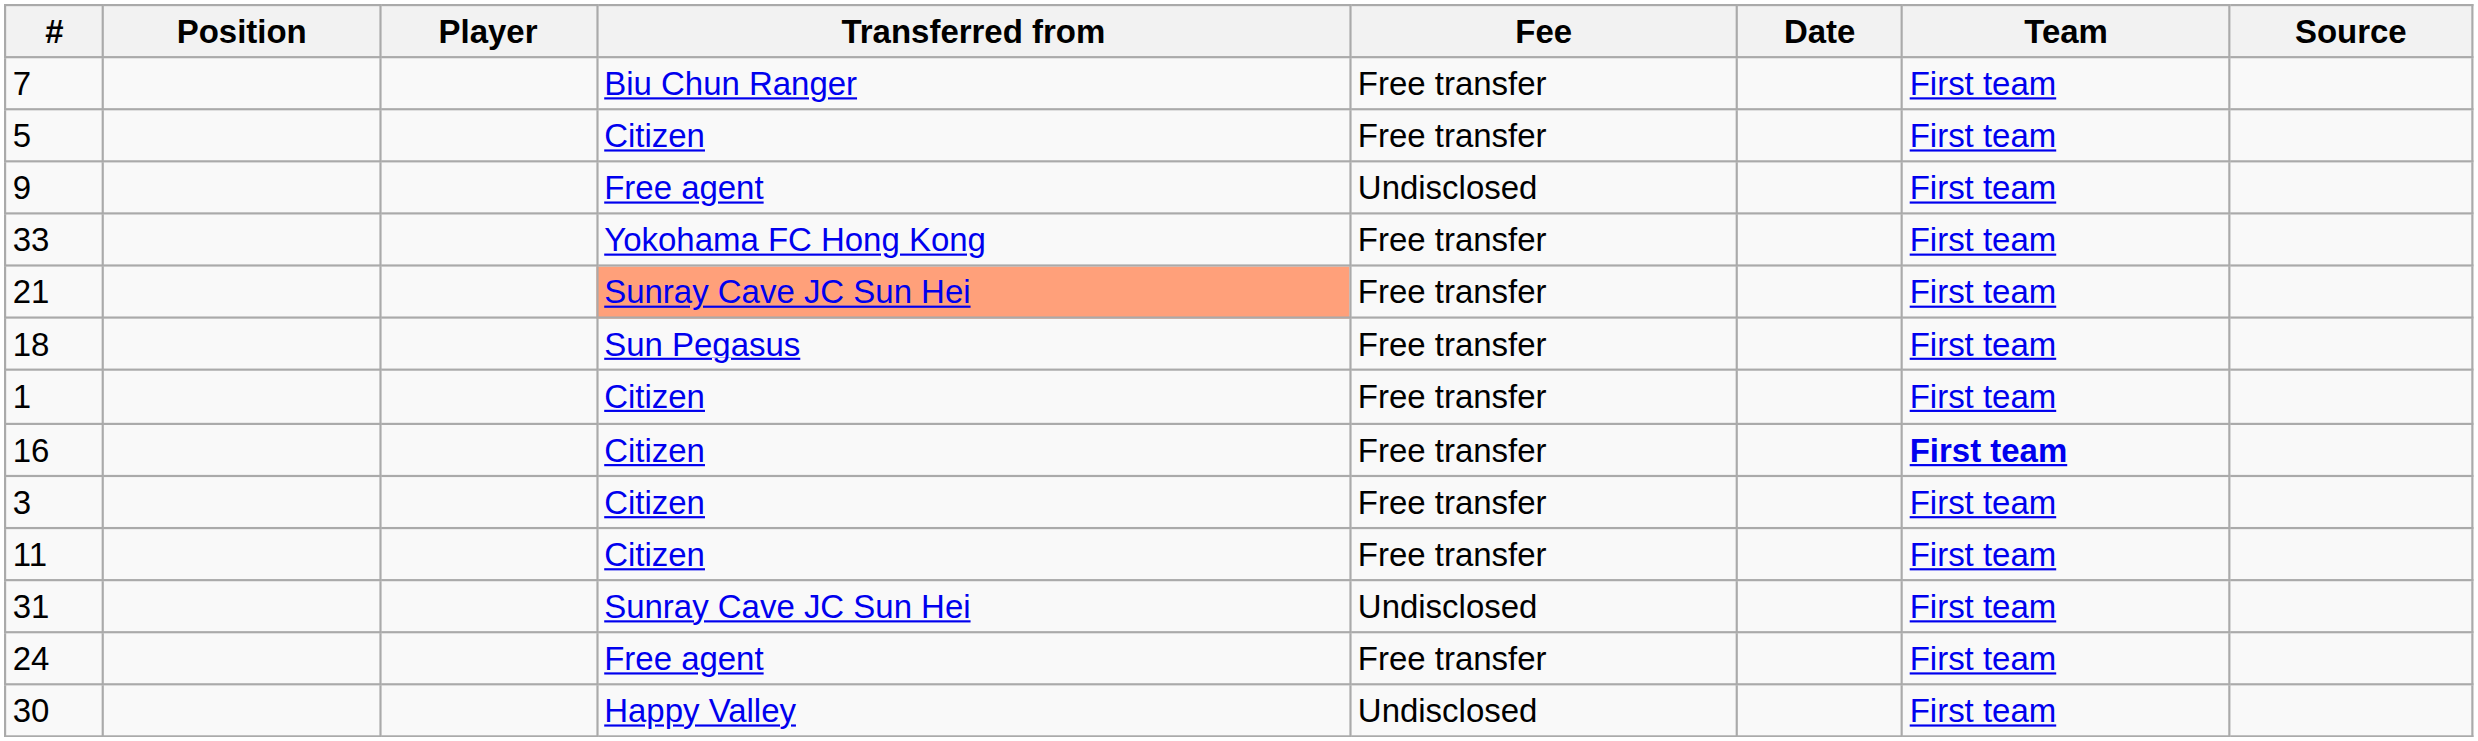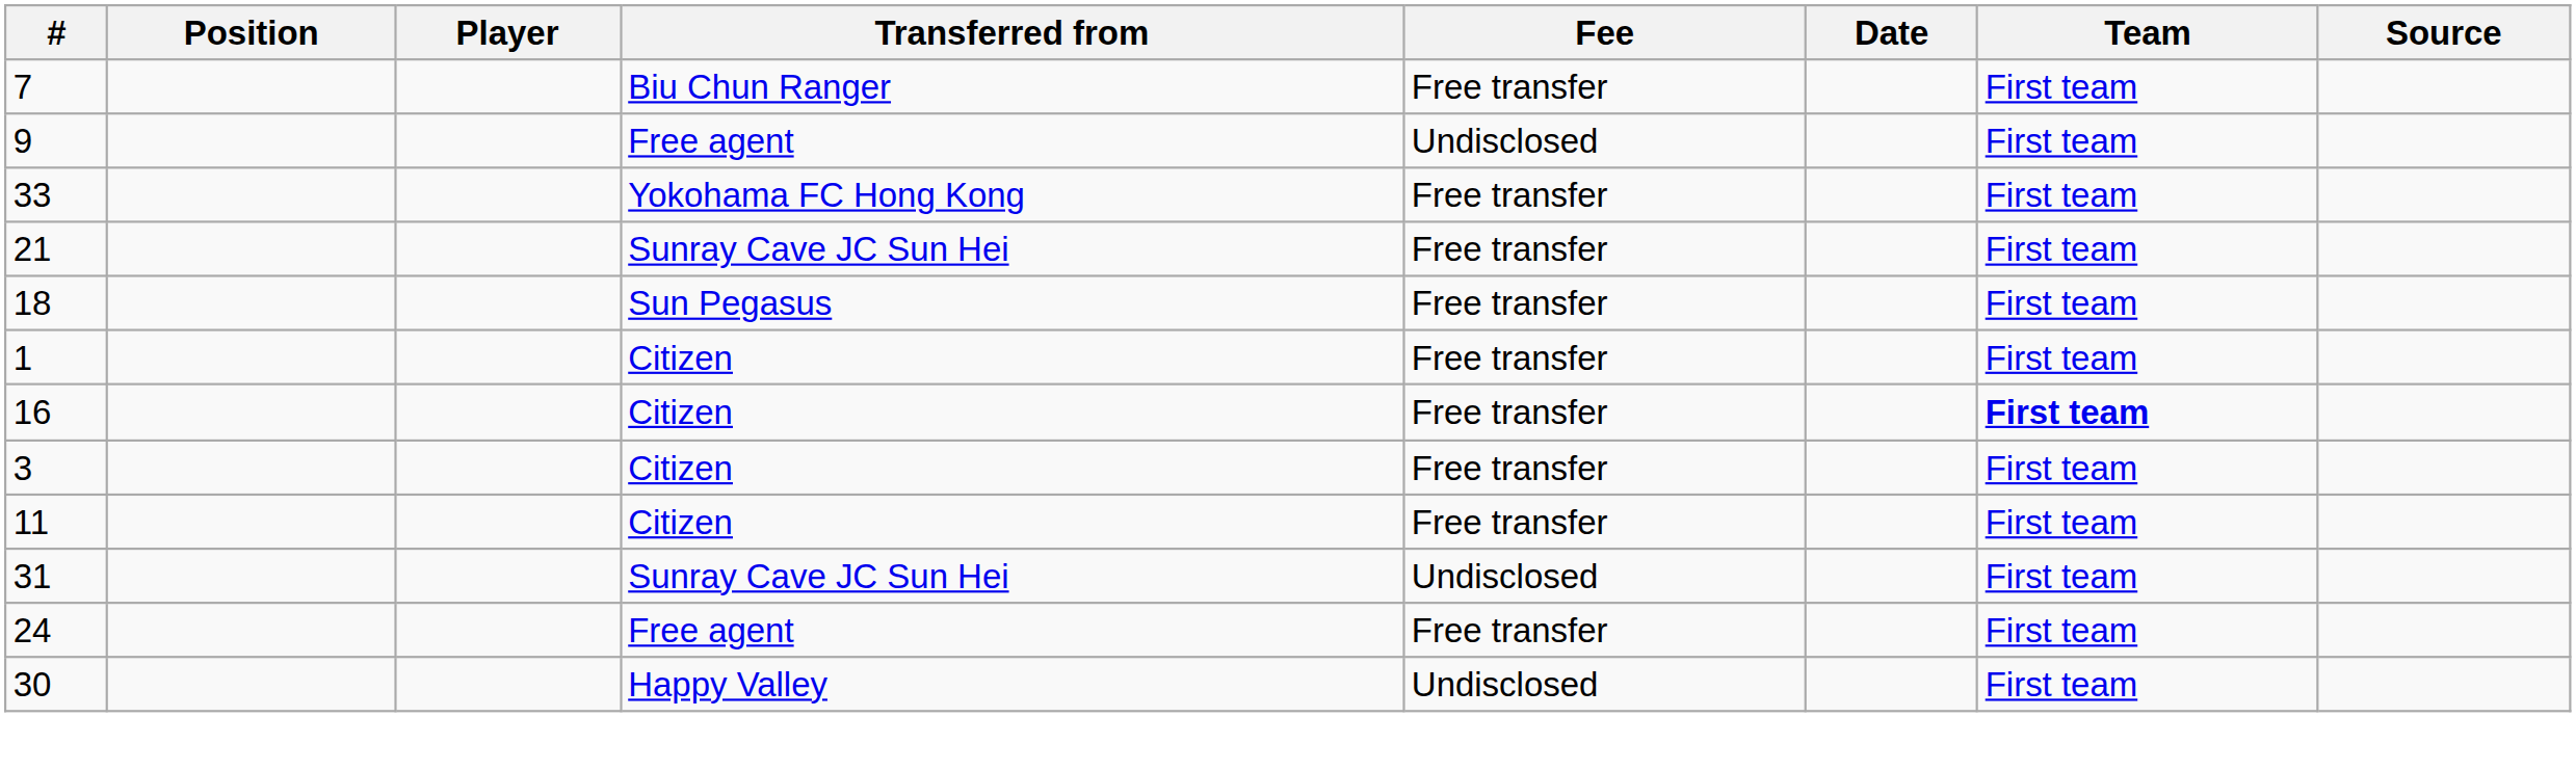- row: 5 | Citizen | Free transfer | First team
21 | Transferred from: lightsalmon background -> no background
